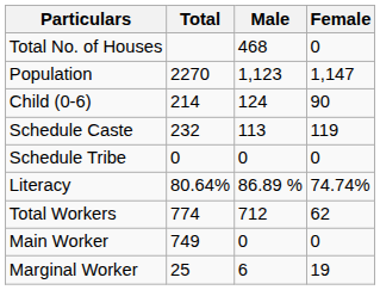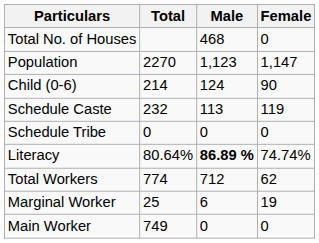Literacy | Male: normal -> bold
rows swapped: Main Worker <-> Marginal Worker
